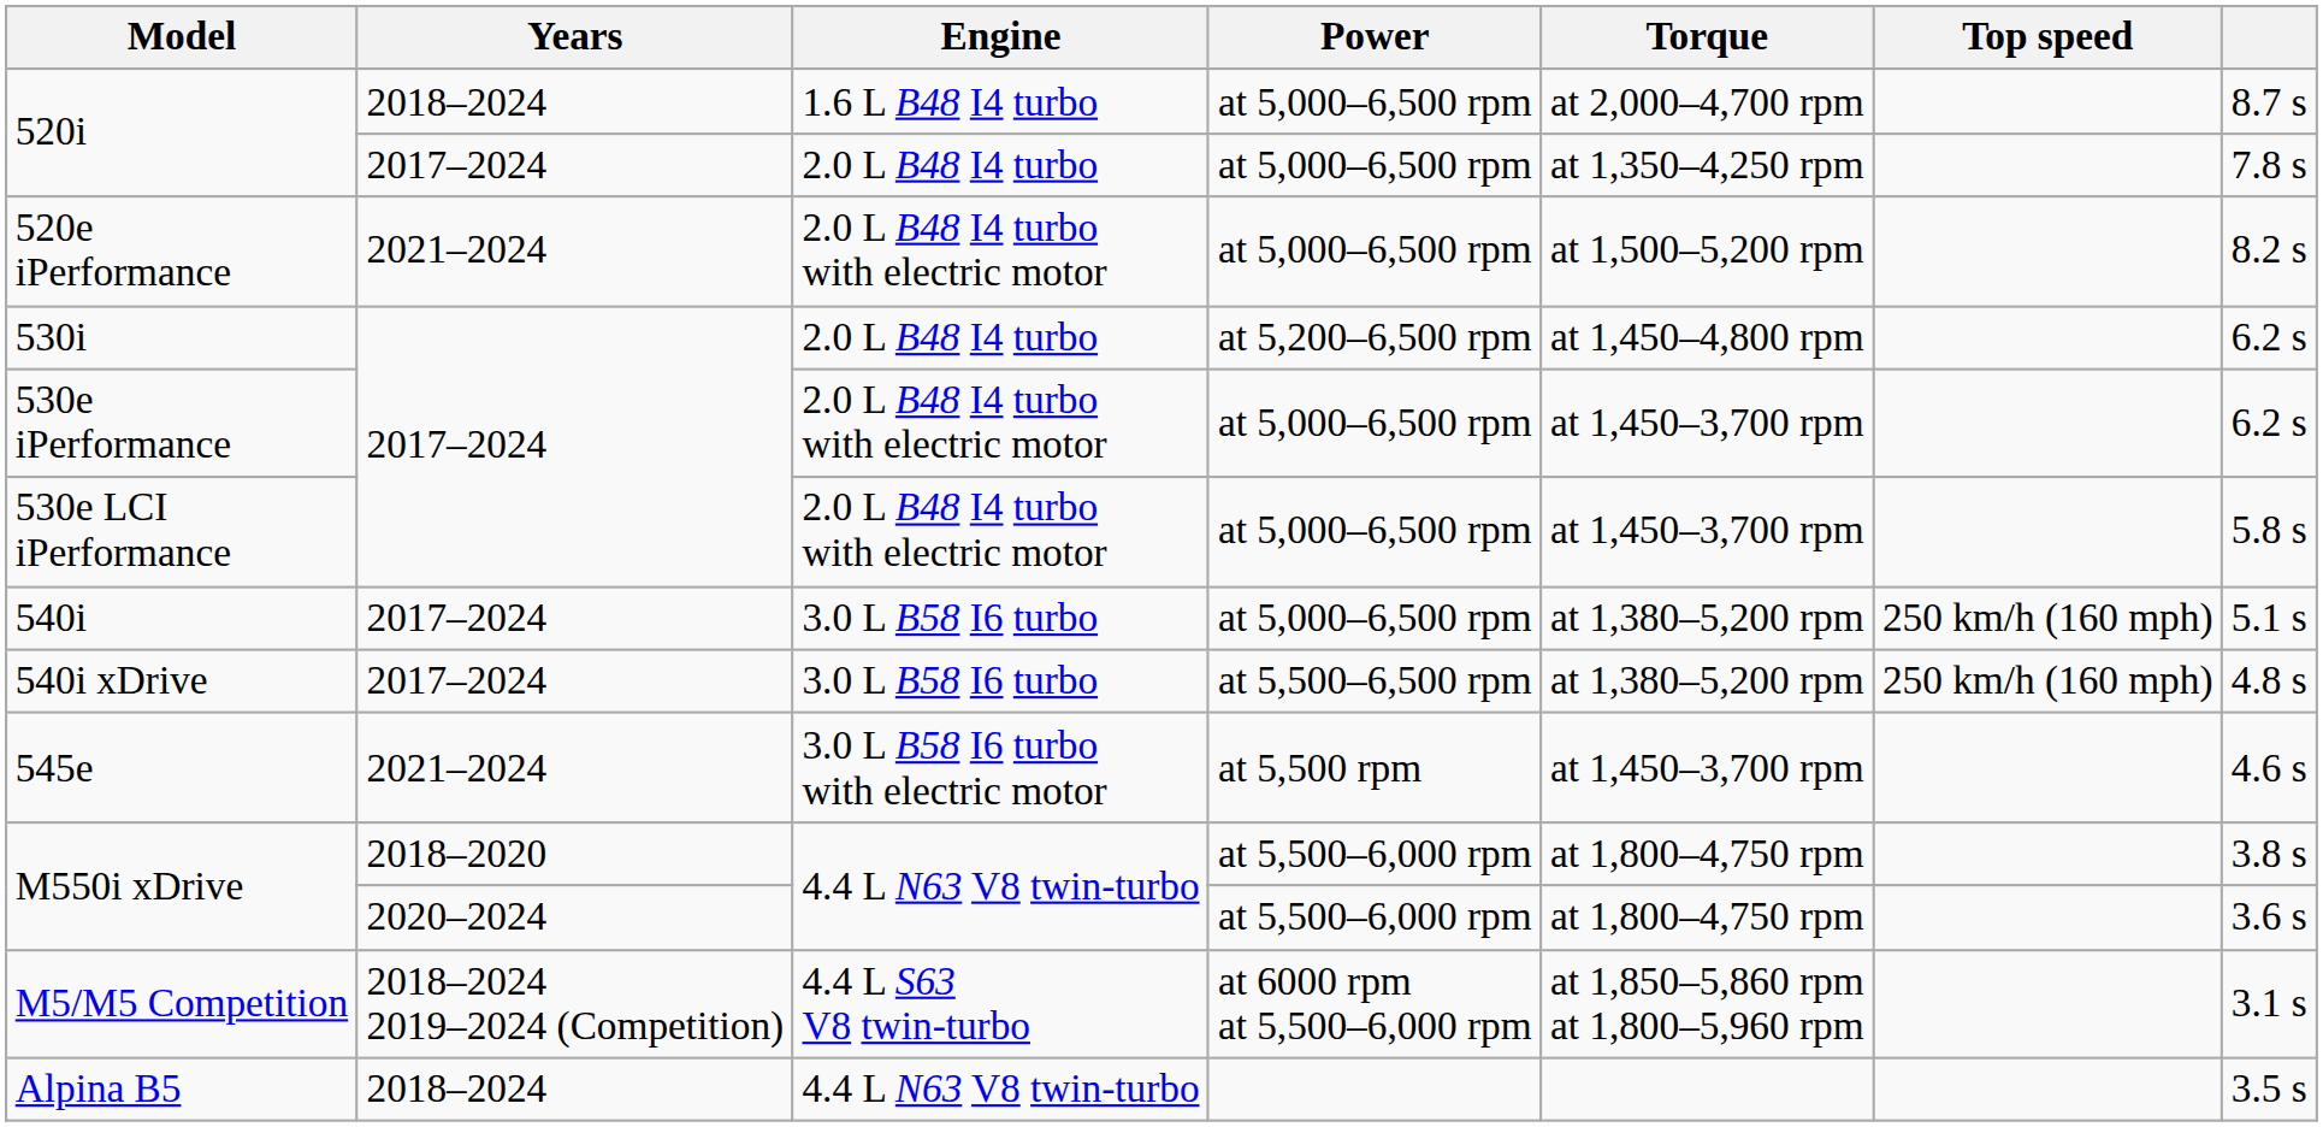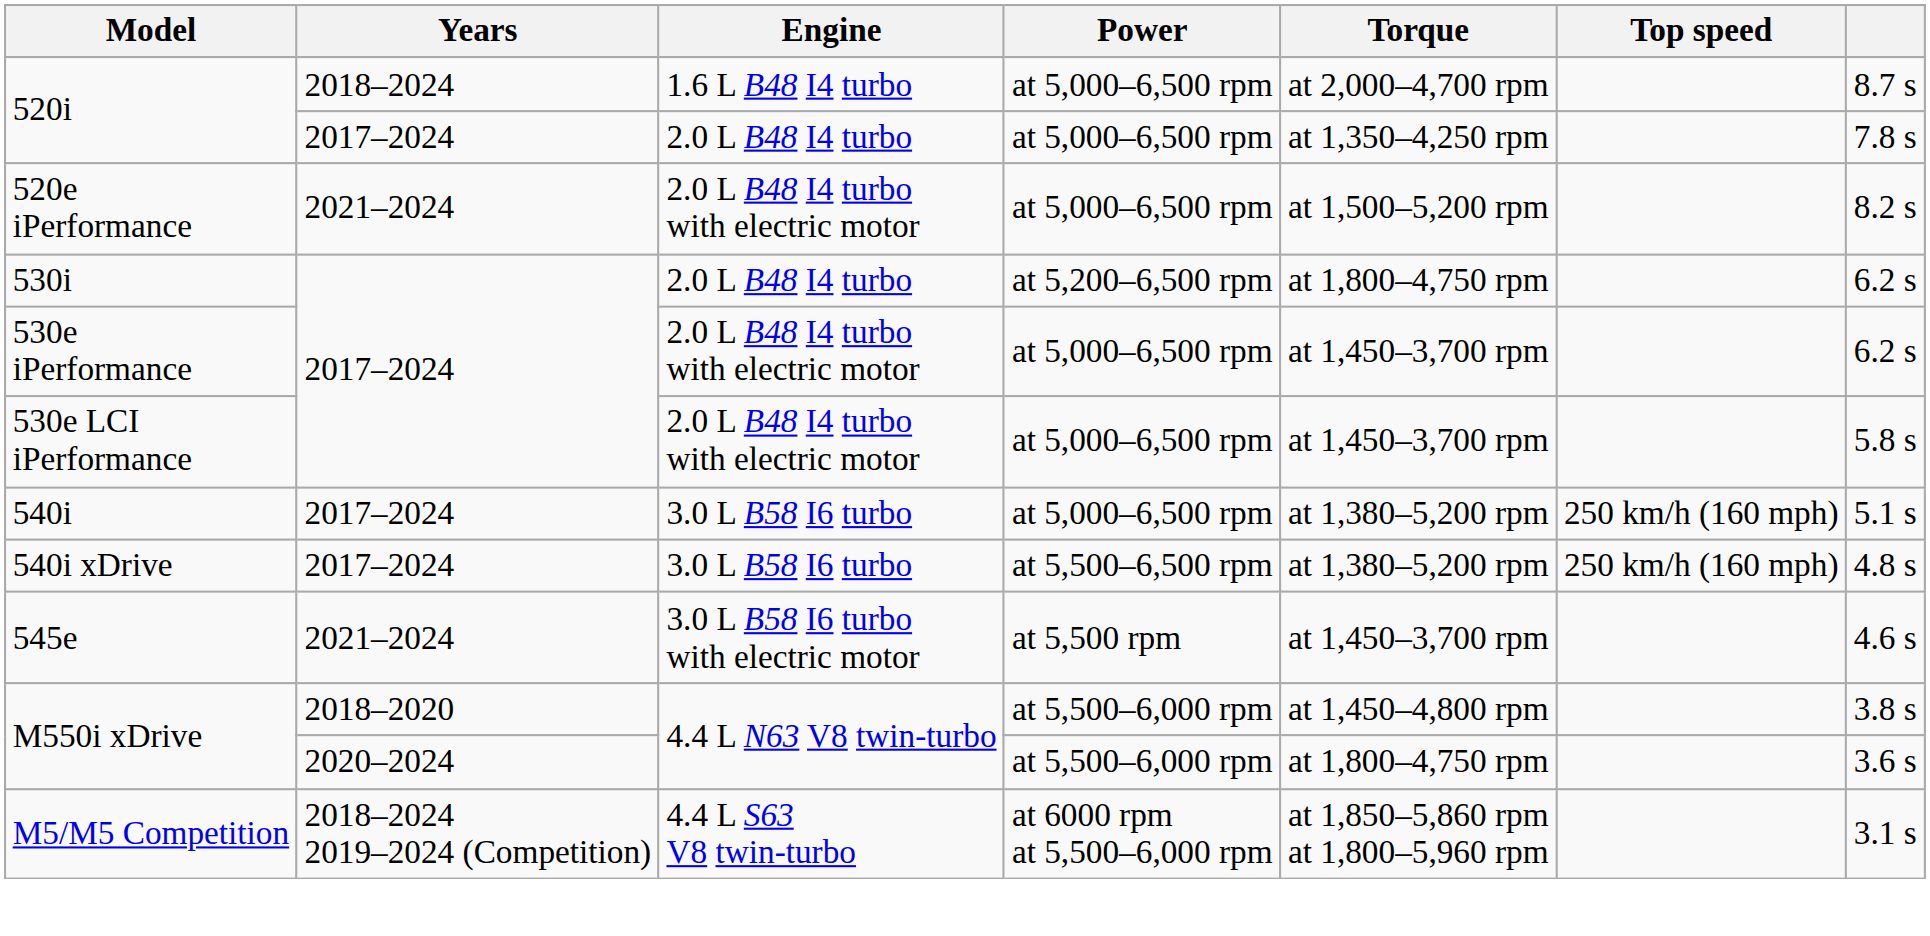530i | Torque: at 1,450–4,800 rpm -> at 1,800–4,750 rpm
M550i xDrive / 2018–2020 | Torque: at 1,800–4,750 rpm -> at 1,450–4,800 rpm
- row: Alpina B5 | 2018–2024 | 4.4 L N63 V8 twin-turbo | 3.5 s
